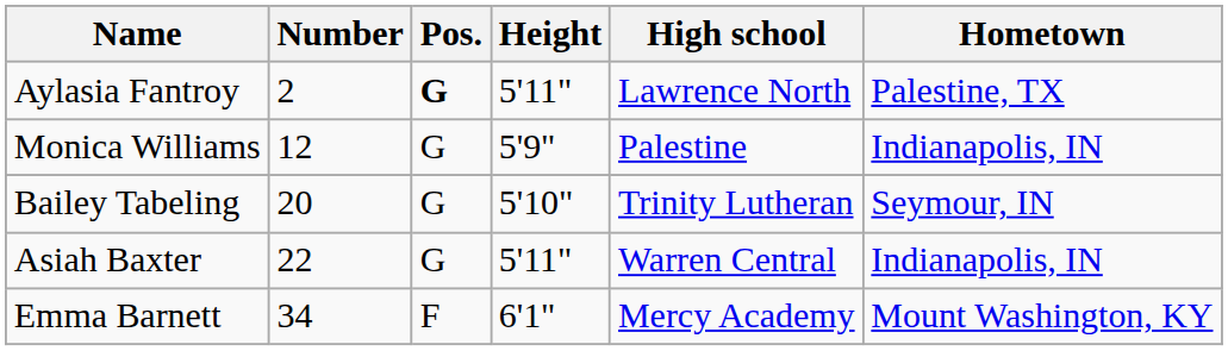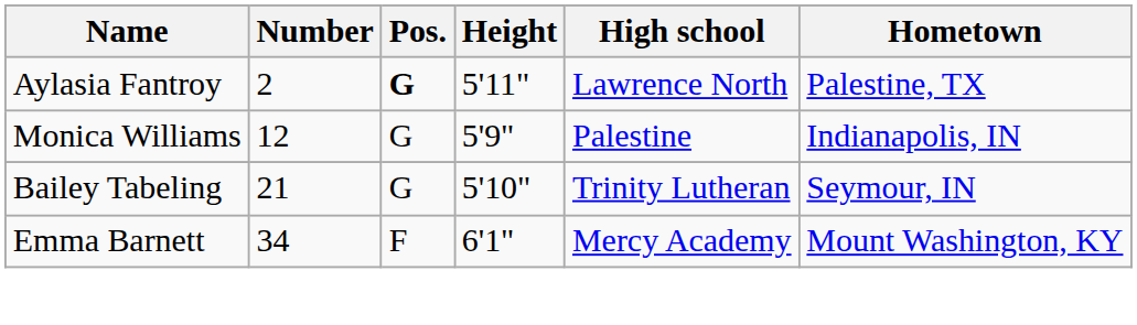Bailey Tabeling | Number: 20 -> 21
- row: Asiah Baxter | 22 | G | 5'11" | Warren Central | Indianapolis, IN
